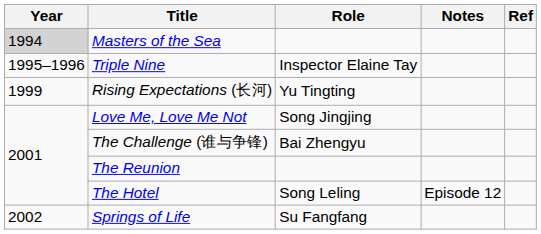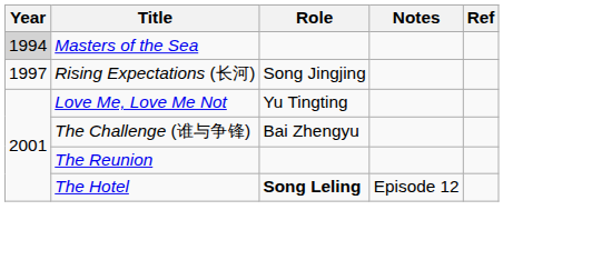- row: 1995–1996 | Triple Nine | Inspector Elaine Tay
Rising Expectations (长河) | Year: 1999 -> 1997
Rising Expectations (长河) | Role: Yu Tingting -> Song Jingjing
Love Me, Love Me Not | Role: Song Jingjing -> Yu Tingting
The Hotel | Role: normal -> bold
- row: 2002 | Springs of Life | Su Fangfang
